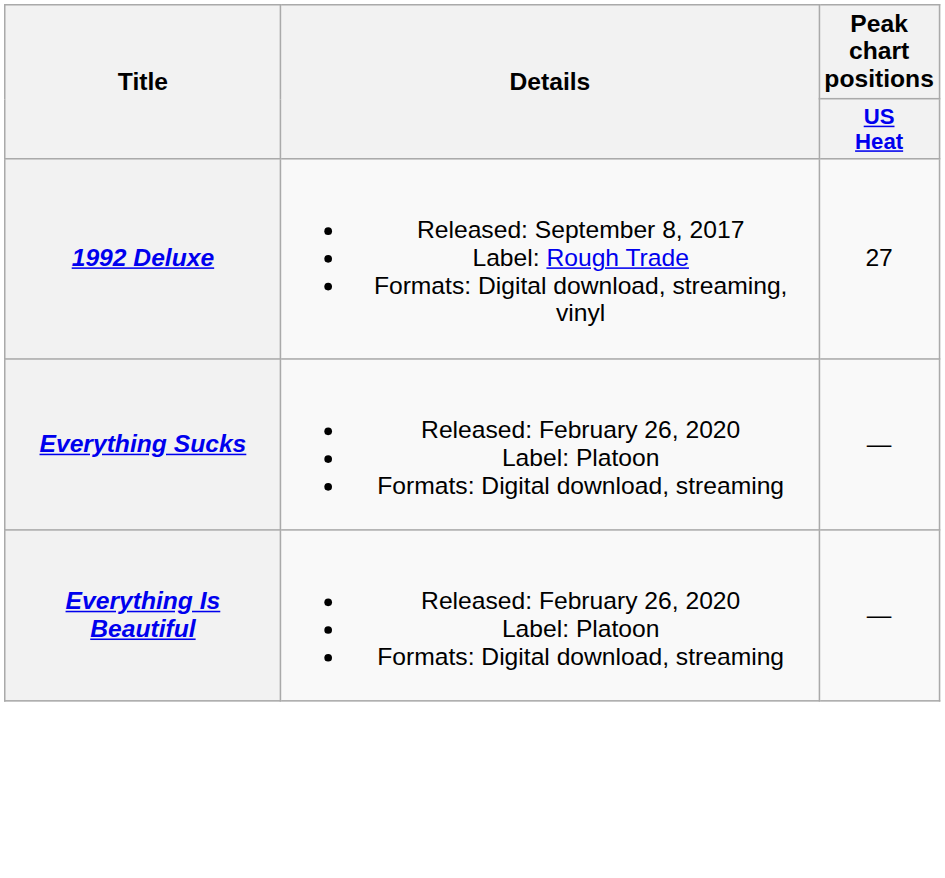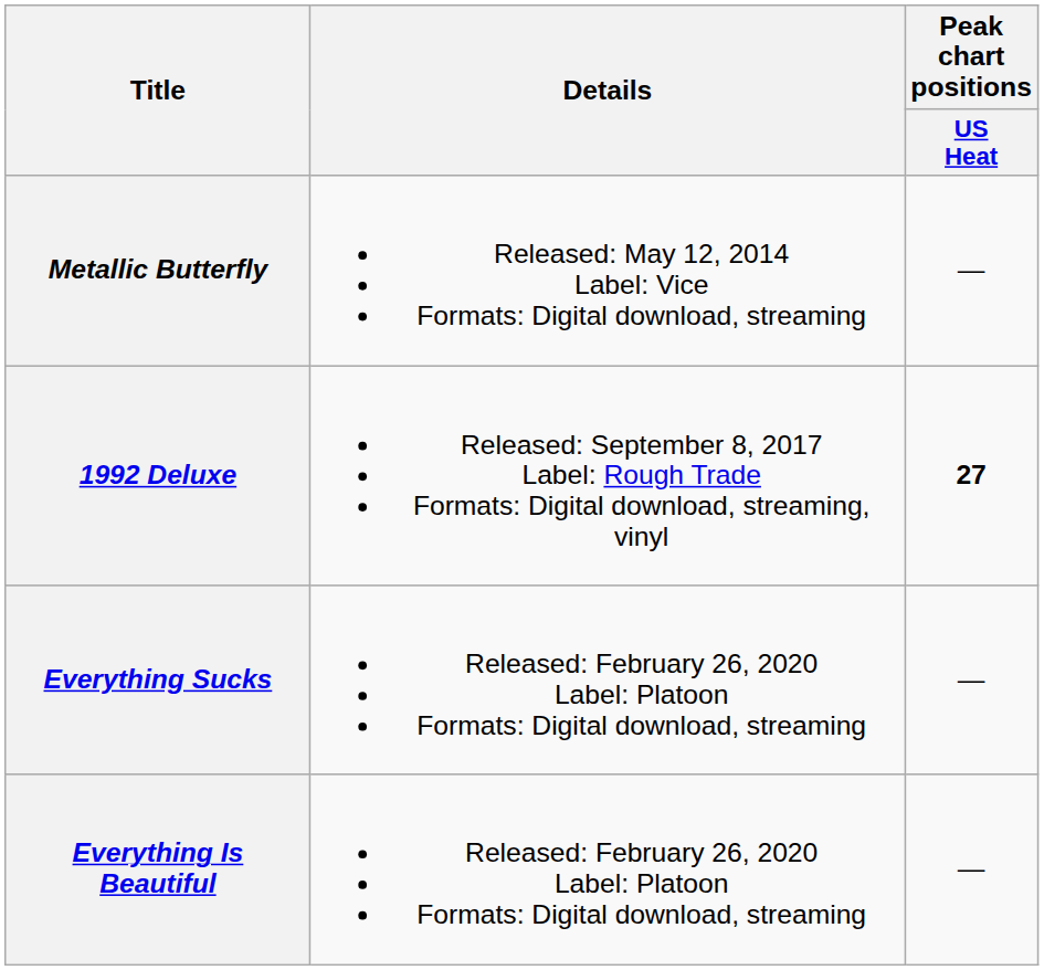+ row: Metallic Butterfly | Released: May 12, 2014 Label: Vice Formats: Digital download, streaming | —
1992 Deluxe | Peak chart positions / US Heat: normal -> bold
